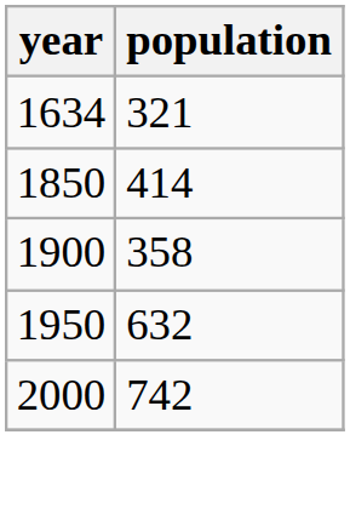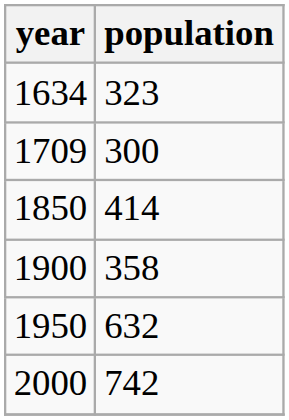1634 | population: 321 -> 323
+ row: 1709 | 300
